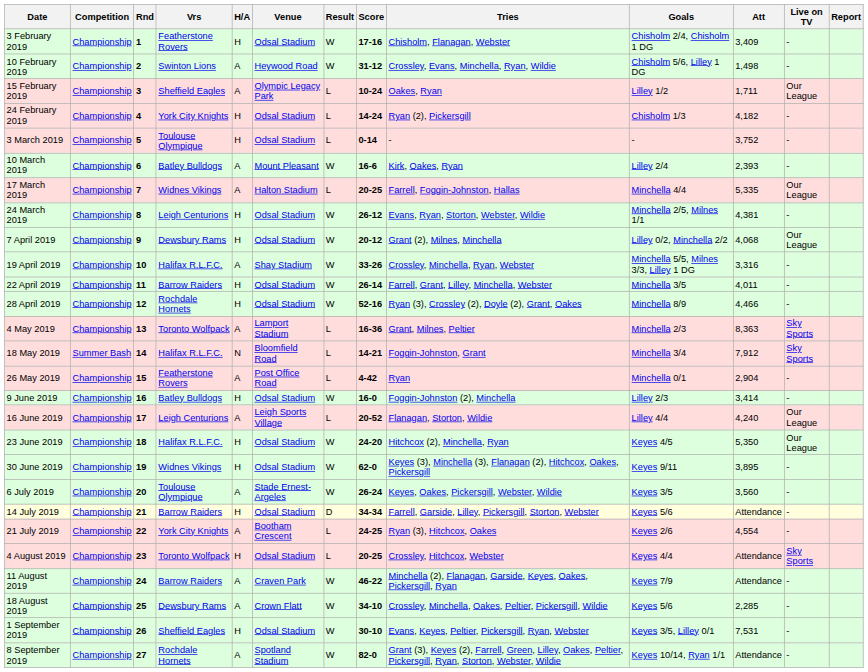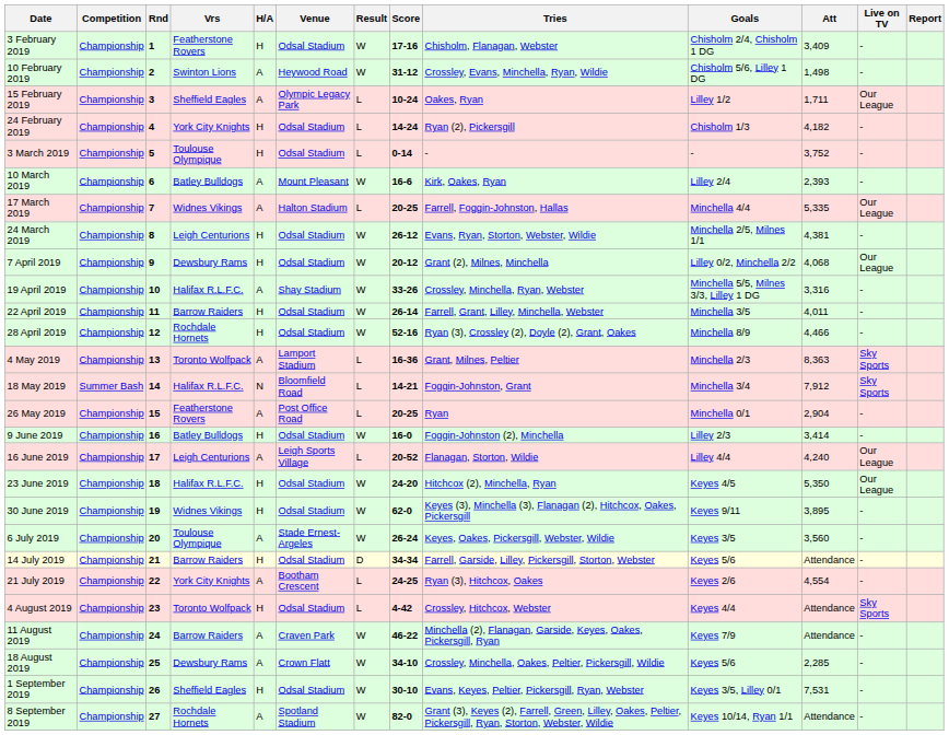26 May 2019 | Score: 4-42 -> 20-25
4 August 2019 | Score: 20-25 -> 4-42
